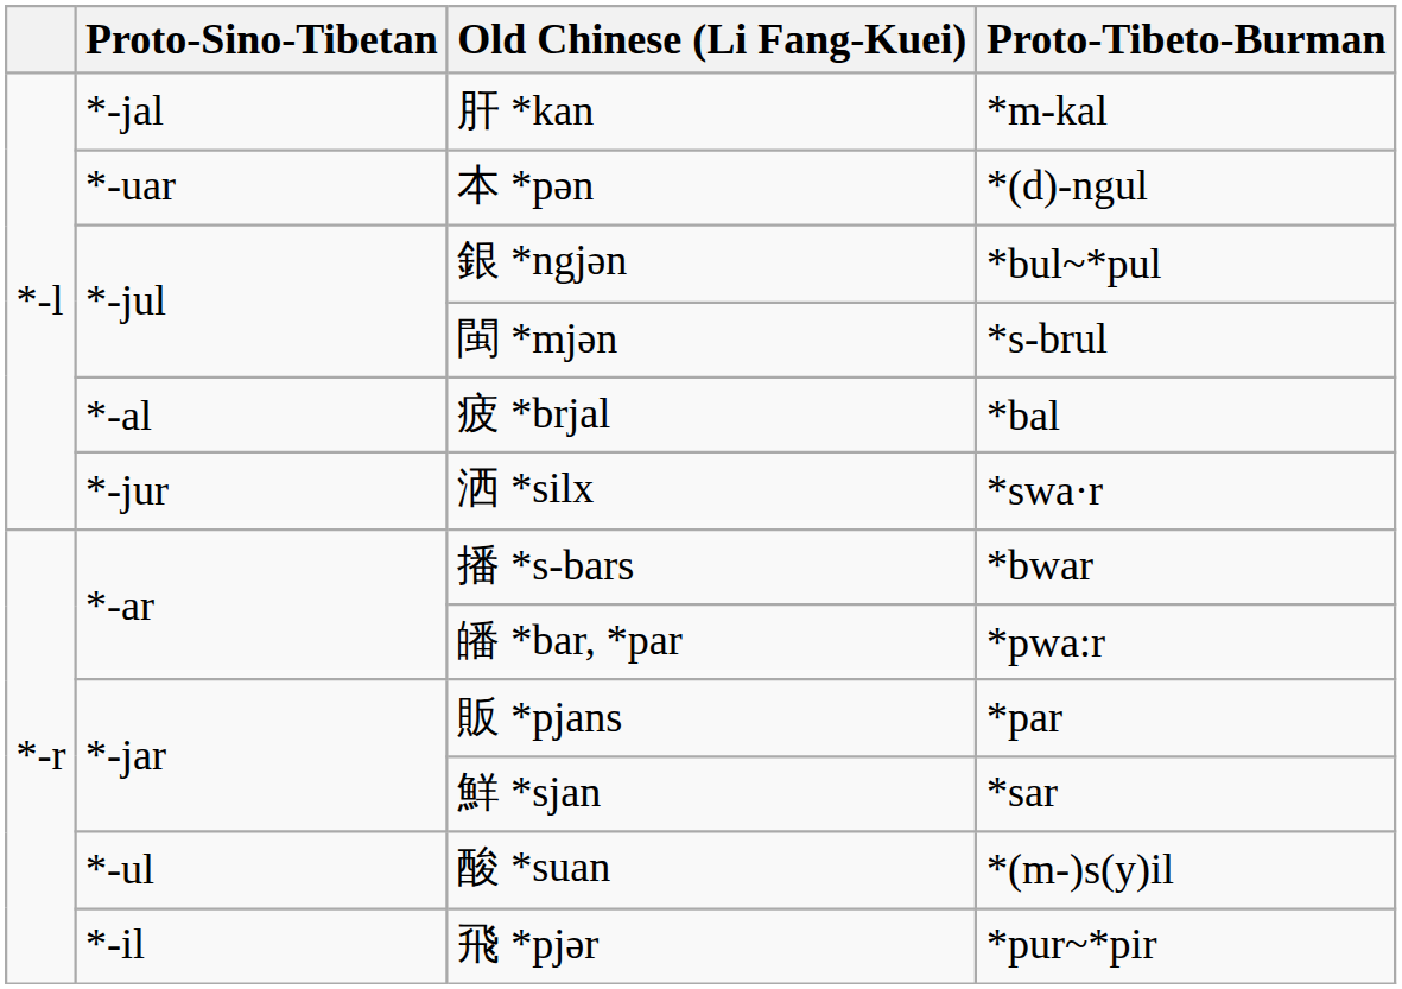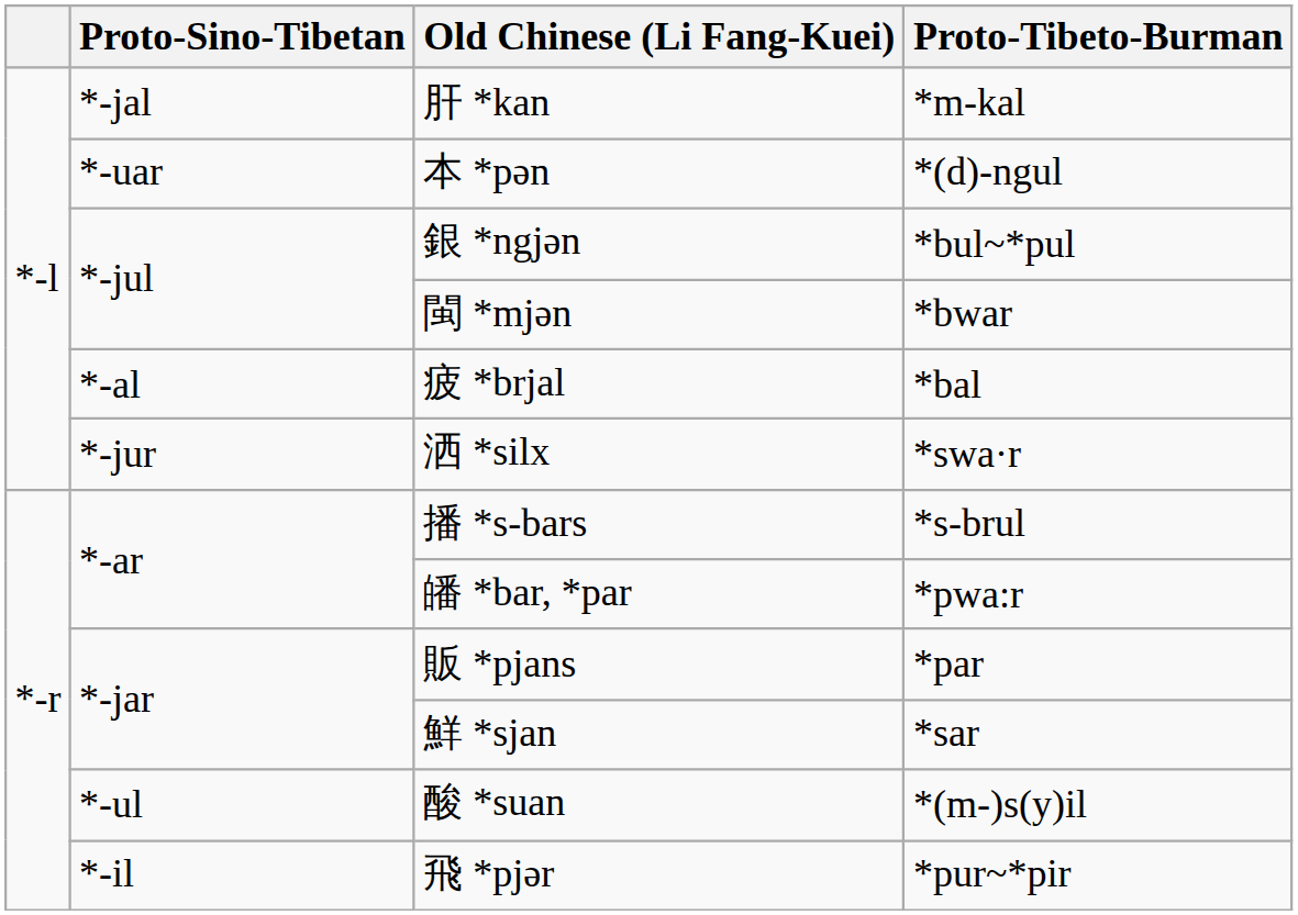閩 *mjən | Proto-Tibeto-Burman: *s-brul -> *bwar
播 *s-bars | Proto-Tibeto-Burman: *bwar -> *s-brul
